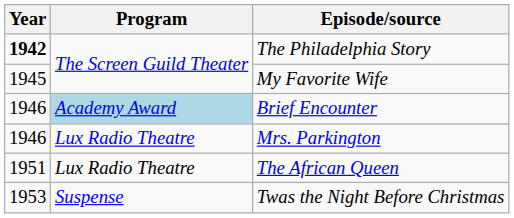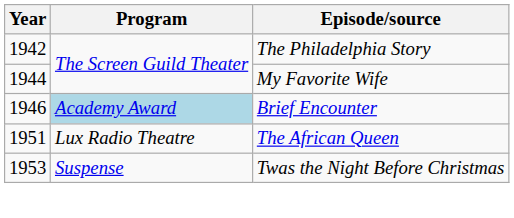The Philadelphia Story | Year: bold -> normal
My Favorite Wife | Year: 1945 -> 1944
- row: 1946 | Lux Radio Theatre | Mrs. Parkington
